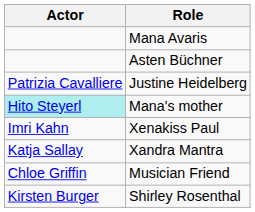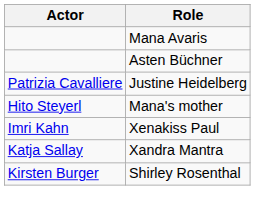Mana's mother | Actor: paleturquoise background -> no background
- row: Chloe Griffin | Musician Friend
